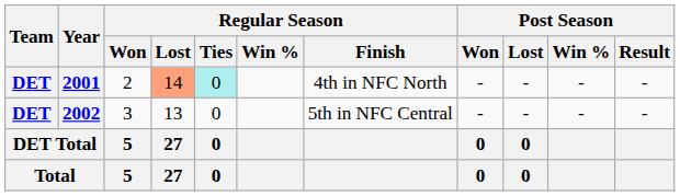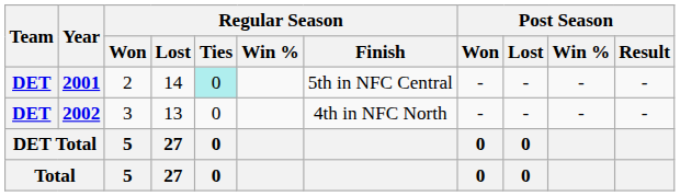2001 | Regular Season / Lost: lightsalmon background -> no background
2001 | Regular Season / Finish: 4th in NFC North -> 5th in NFC Central
2002 | Regular Season / Finish: 5th in NFC Central -> 4th in NFC North
